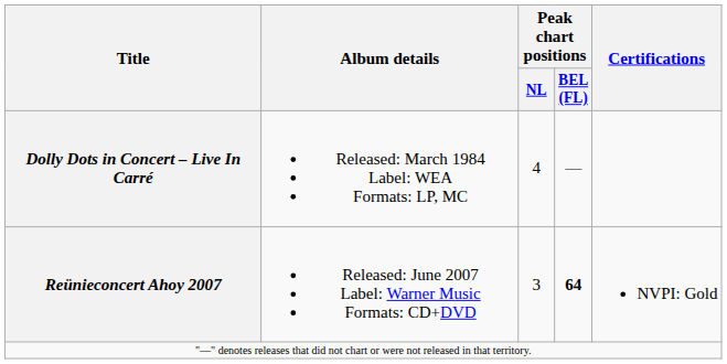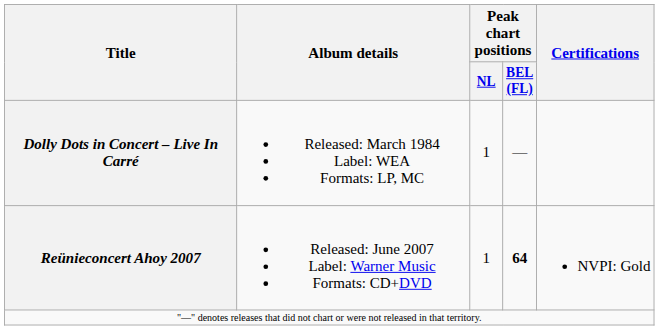Dolly Dots in Concert – Live In Carré | Peak chart positions / NL: 4 -> 1
Reünieconcert Ahoy 2007 | Peak chart positions / NL: 3 -> 1
